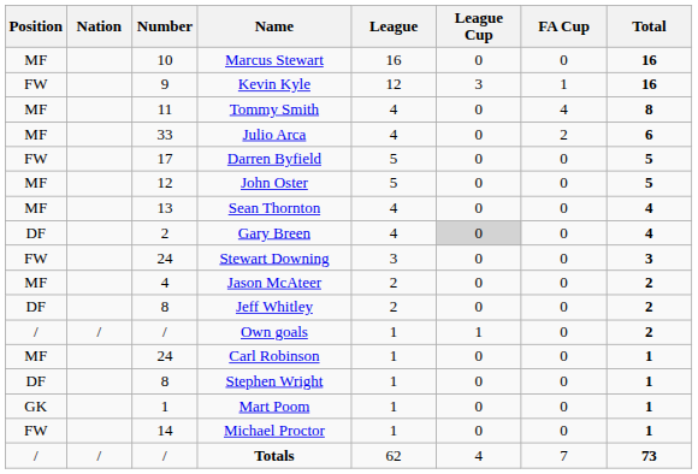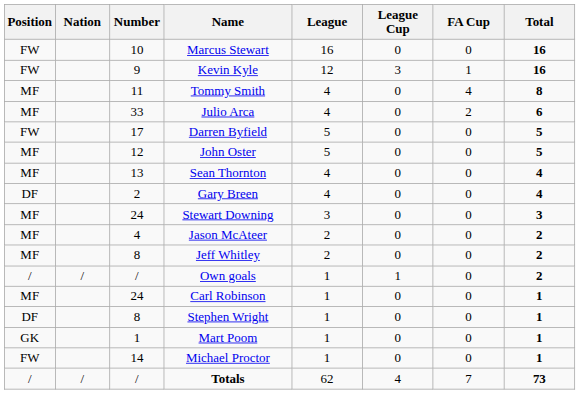Marcus Stewart | Position: MF -> FW
Gary Breen | League Cup: lightgrey background -> no background
Stewart Downing | Position: FW -> MF
Jeff Whitley | Position: DF -> MF
